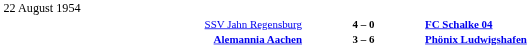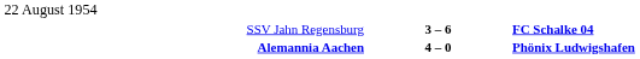SSV Jahn Regensburg | column 2: 4 – 0 -> 3 – 6
Alemannia Aachen | column 2: 3 – 6 -> 4 – 0
